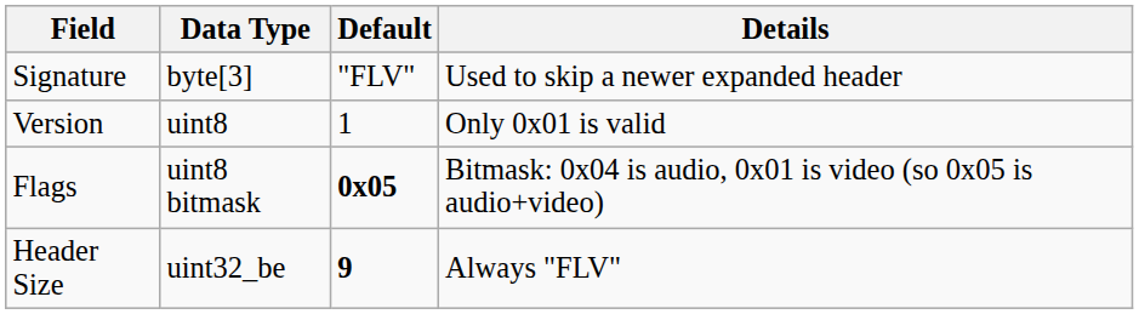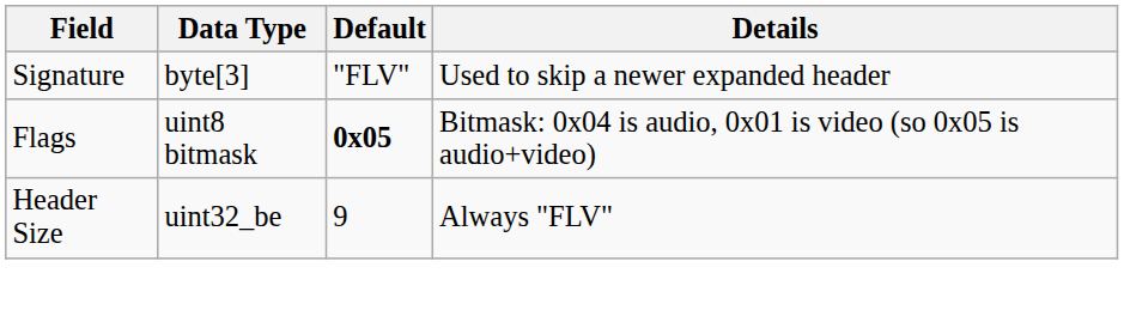- row: Version | uint8 | 1 | Only 0x01 is valid
Header Size | Default: bold -> normal
